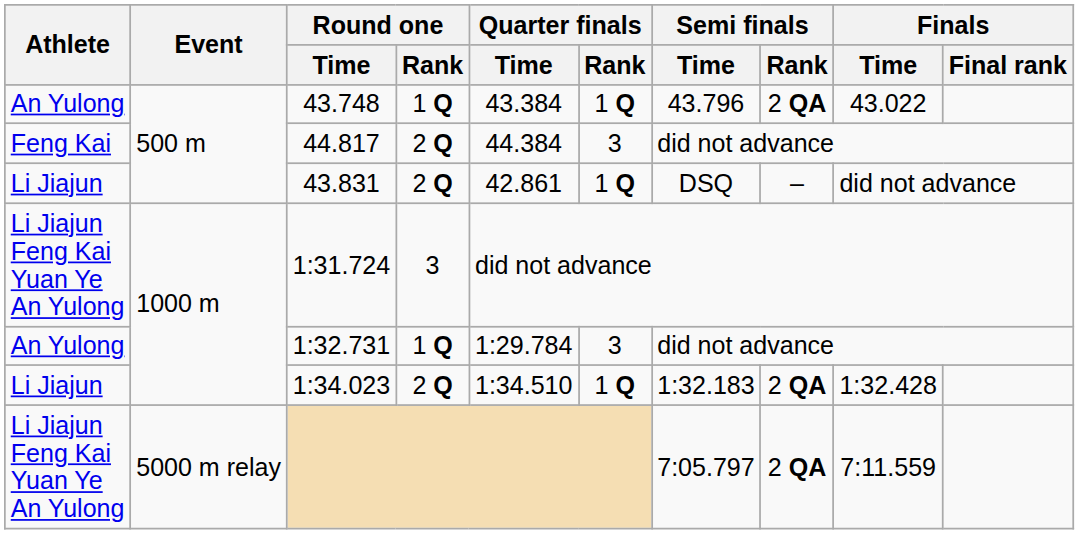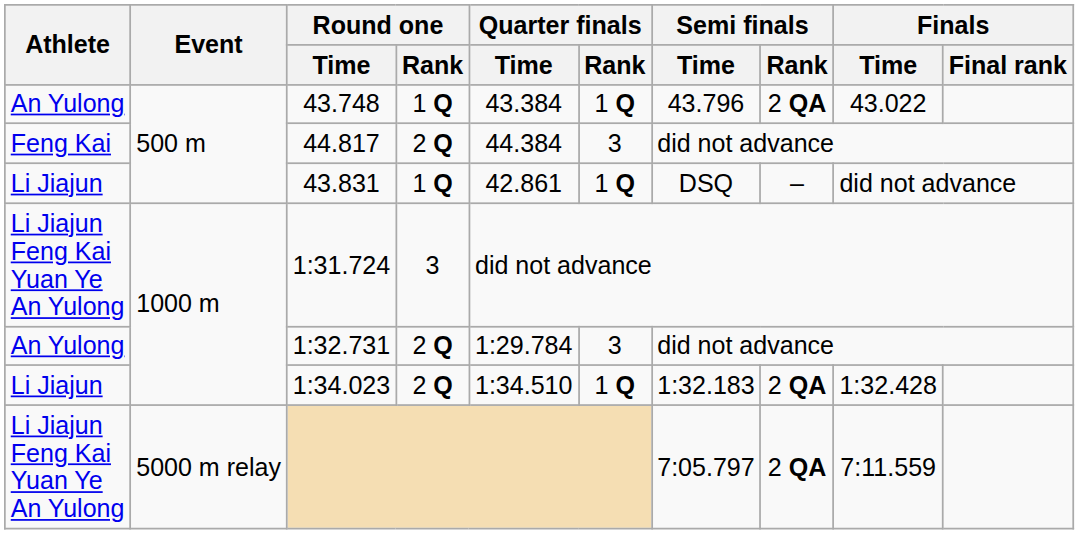43.831 | Round one / Rank: 2 Q -> 1 Q
1:32.731 | Round one / Rank: 1 Q -> 2 Q
